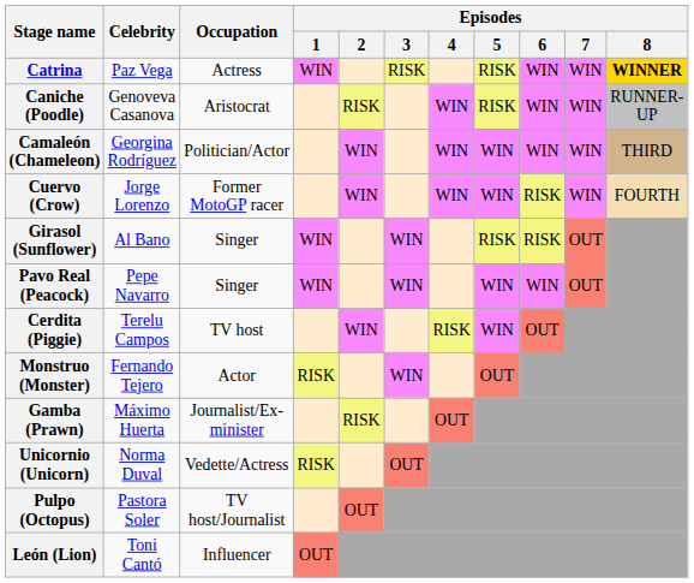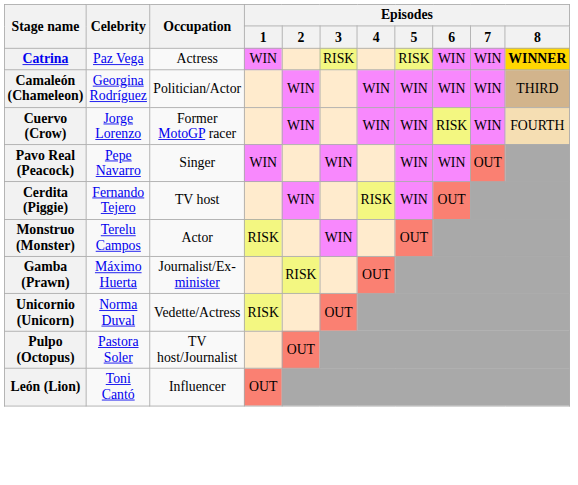- row: Caniche (Poodle) | Genoveva Casanova | Aristocrat | RISK | WIN | RISK | WIN | WIN | RUNNER-UP
- row: Girasol (Sunflower) | Al Bano | Singer | WIN | WIN | RISK | RISK | OUT
Cerdita (Piggie) | Celebrity: Terelu Campos -> Fernando Tejero
Monstruo (Monster) | Celebrity: Fernando Tejero -> Terelu Campos
